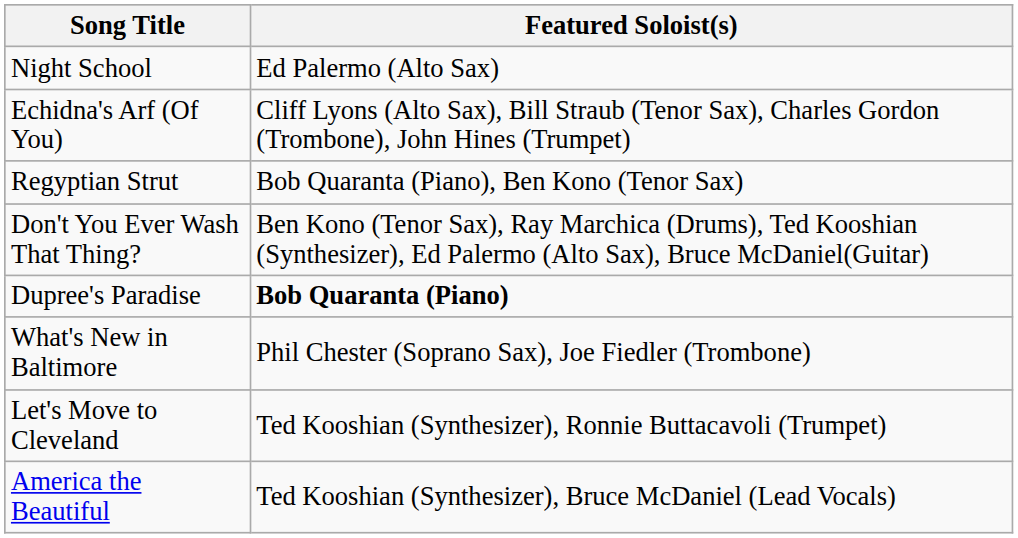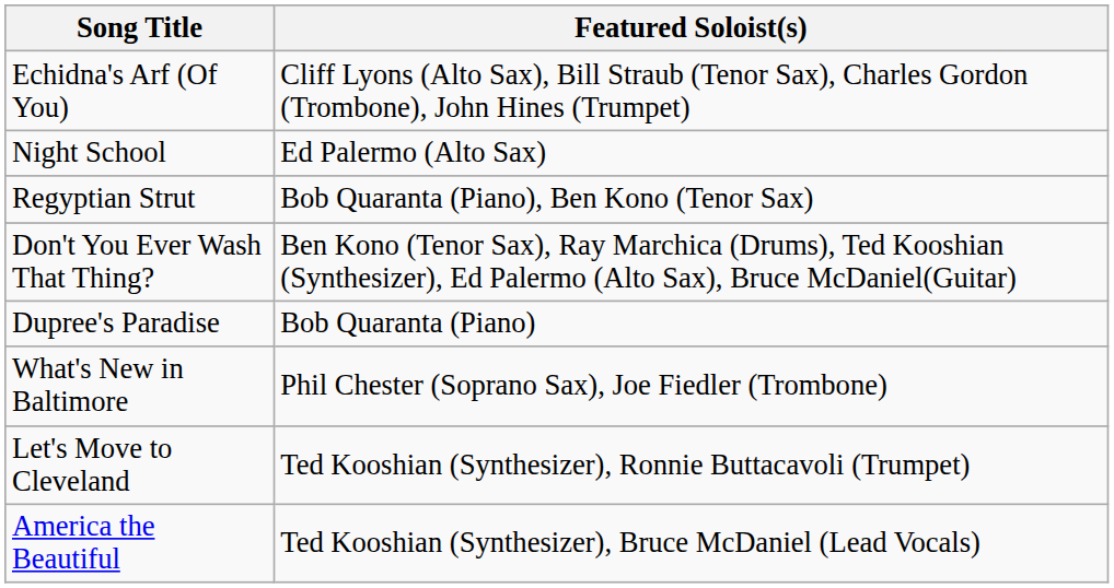rows swapped: Night School <-> Echidna's Arf (Of You)
Dupree's Paradise | Featured Soloist(s): bold -> normal
